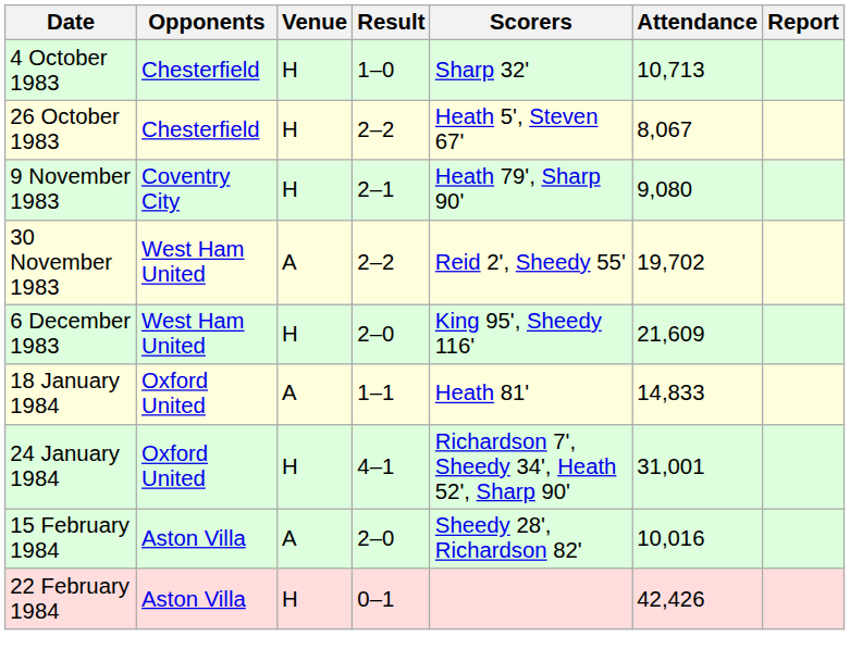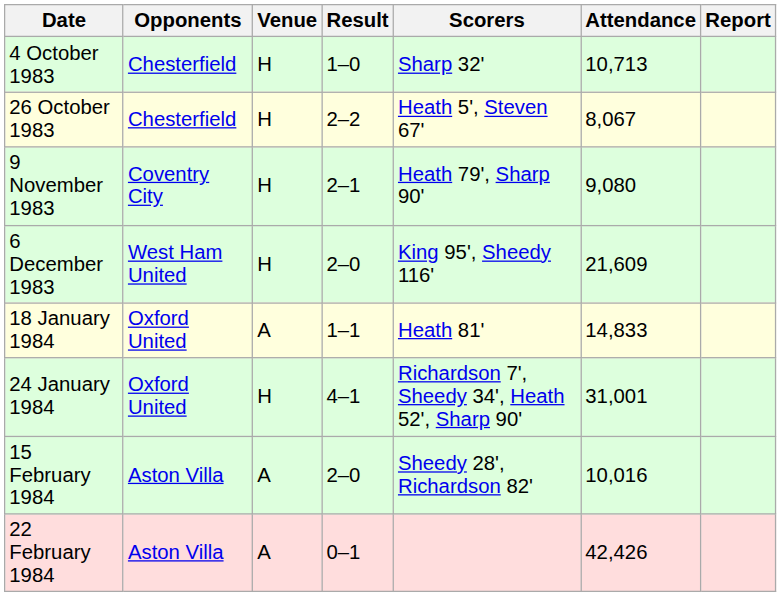- row: 30 November 1983 | West Ham United | A | 2–2 | Reid 2', Sheedy 55' | 19,702
22 February 1984 | Venue: H -> A
